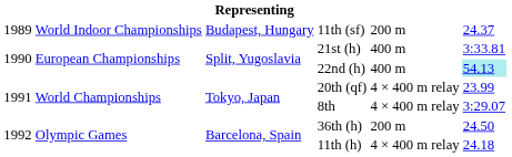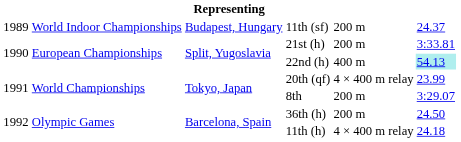21st (h) | column 5: 400 m -> 200 m
8th | column 5: 4 × 400 m relay -> 200 m
